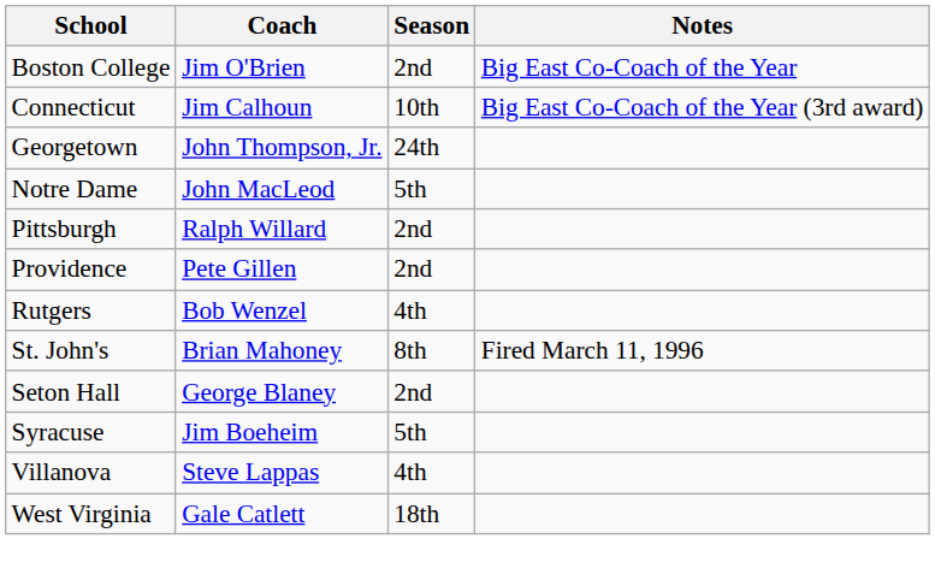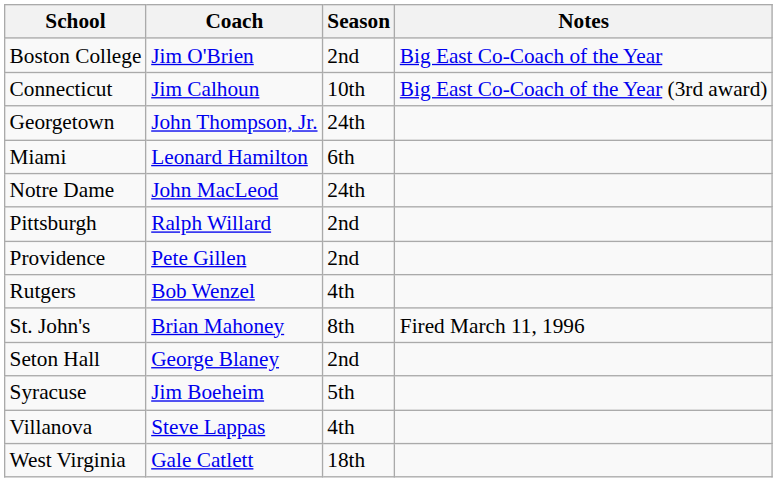+ row: Miami | Leonard Hamilton | 6th
Notre Dame | Season: 5th -> 24th
